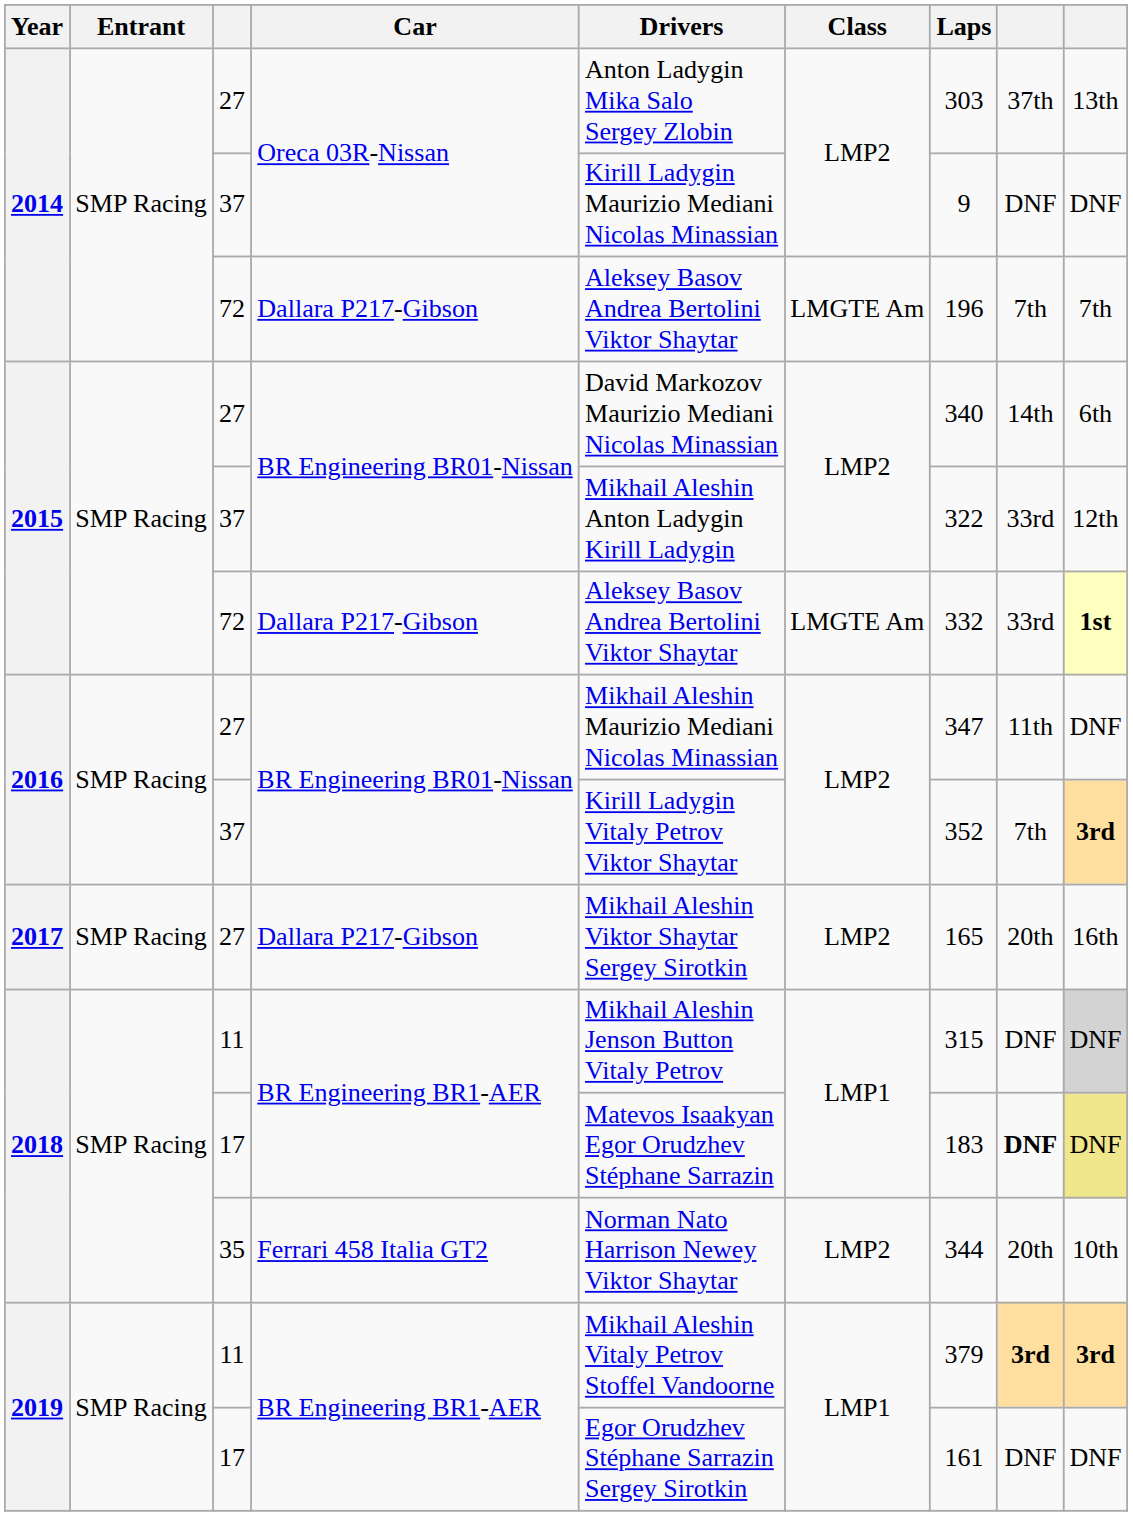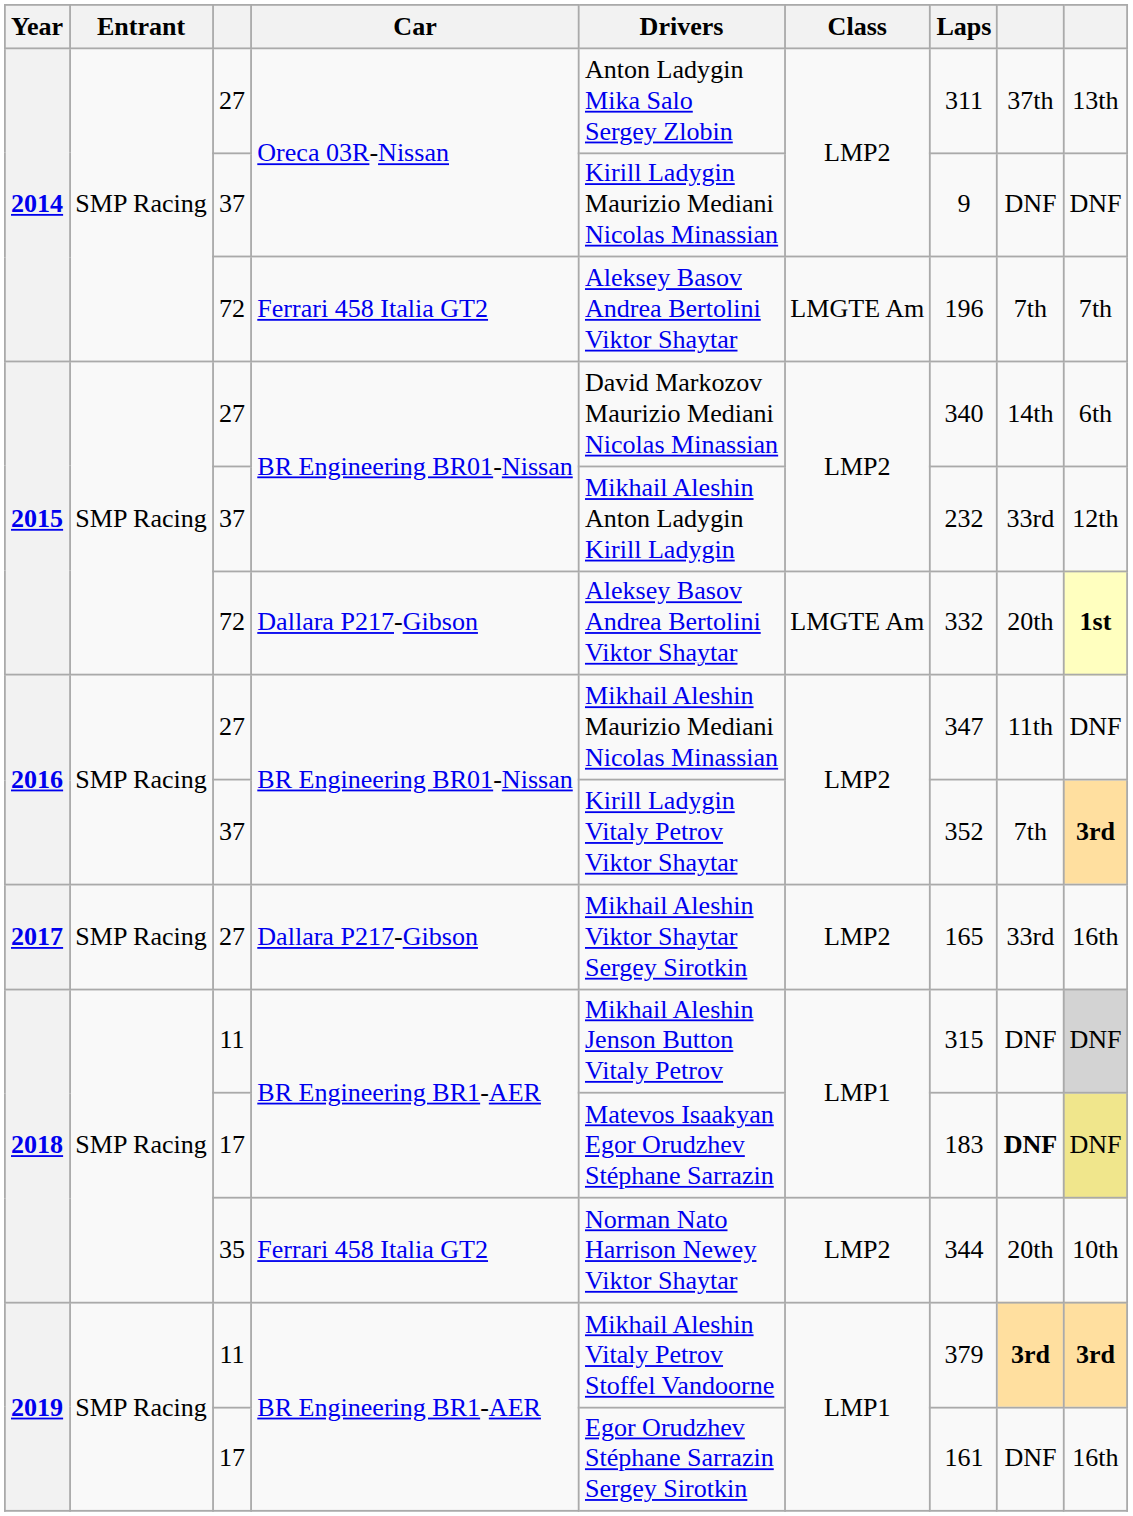2014 / 27 | Laps: 303 -> 311
2014 / 72 | Car: Dallara P217-Gibson -> Ferrari 458 Italia GT2
2015 / 37 | Laps: 322 -> 232
2015 / 72 | column 8: 33rd -> 20th
2017 | column 8: 20th -> 33rd
2019 / 17 | column 9: DNF -> 16th
